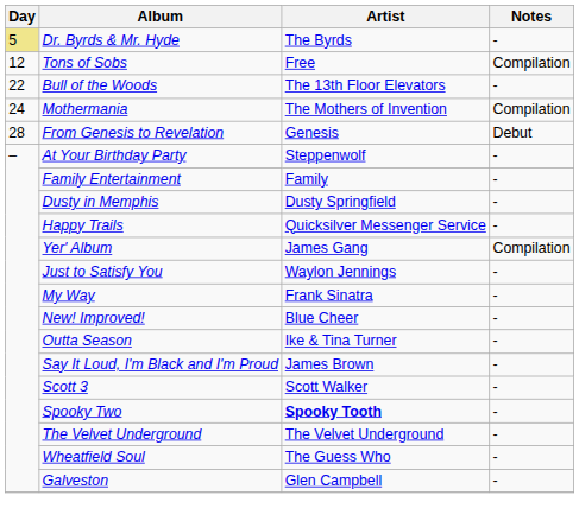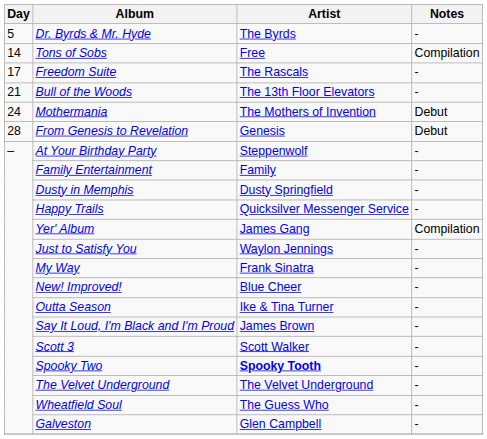Dr. Byrds & Mr. Hyde | Day: khaki background -> no background
Tons of Sobs | Day: 12 -> 14
+ row: 17 | Freedom Suite | The Rascals | -
Bull of the Woods | Day: 22 -> 21
Mothermania | Notes: Compilation -> Debut
